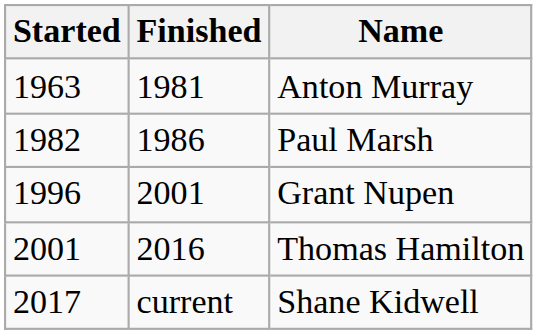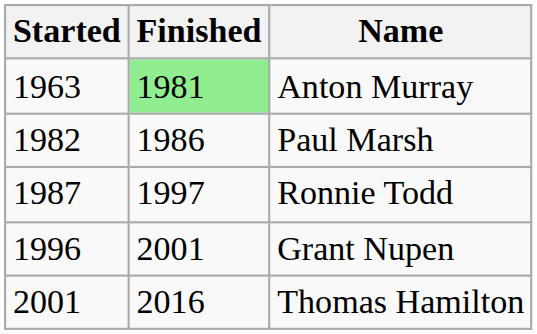Anton Murray | Finished: no background -> lightgreen background
+ row: 1987 | 1997 | Ronnie Todd
- row: 2017 | current | Shane Kidwell
